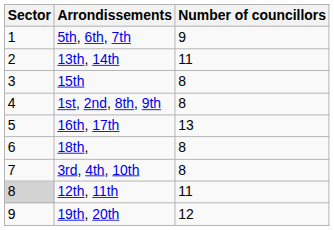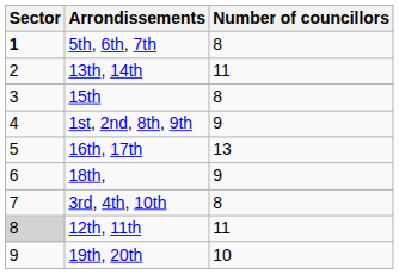5th, 6th, 7th | Sector: normal -> bold
5th, 6th, 7th | Number of councillors: 9 -> 8
1st, 2nd, 8th, 9th | Number of councillors: 8 -> 9
18th, | Number of councillors: 8 -> 9
19th, 20th | Number of councillors: 12 -> 10
